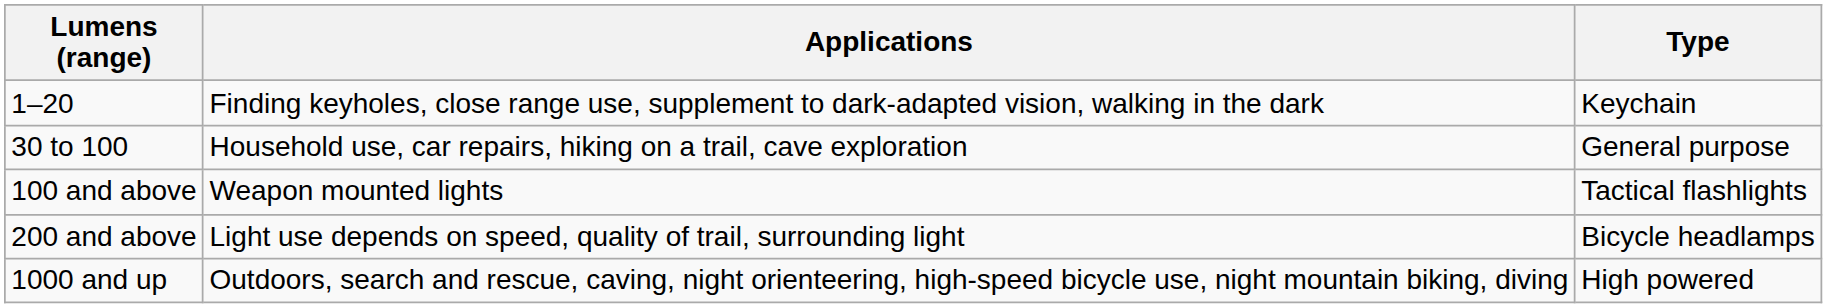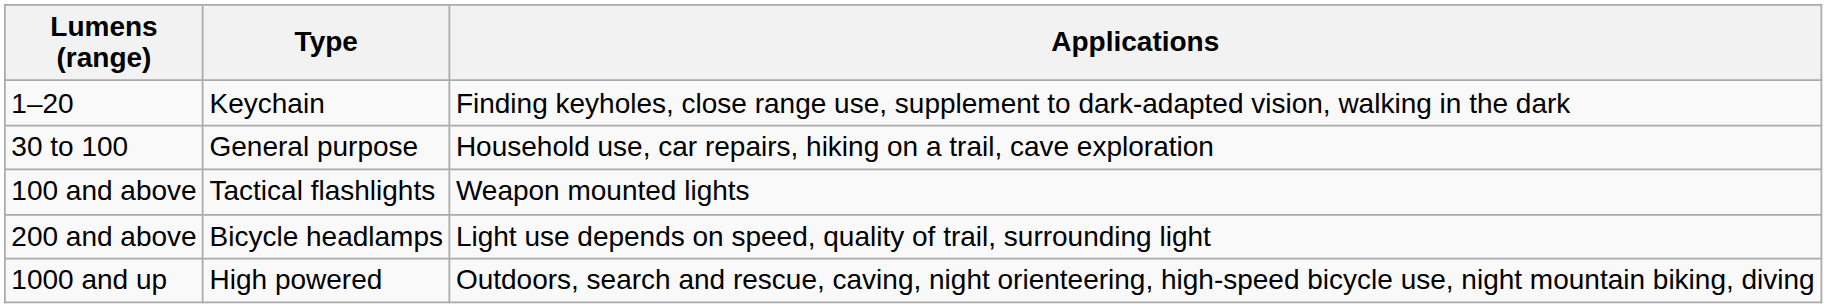columns swapped: Type <-> Applications
